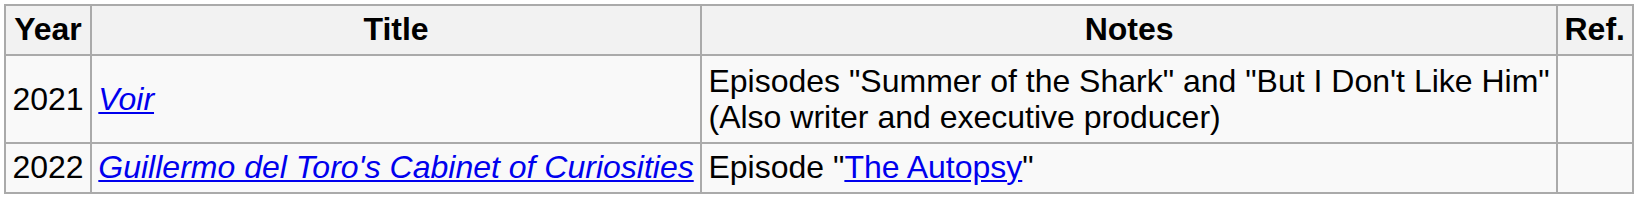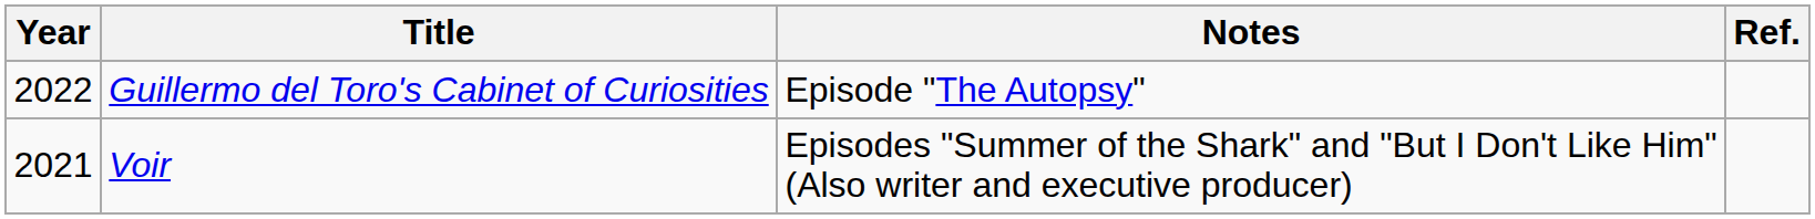rows swapped: Voir <-> Guillermo del Toro's Cabinet of Curiosities
